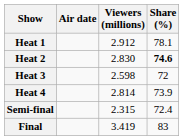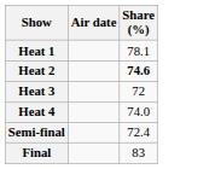- column: Viewers (millions) | 2.912 | 2.830 | 2.598 | 2.814 | 2.315 | 3.419
Heat 4 | Share (%): 73.9 -> 74.0
